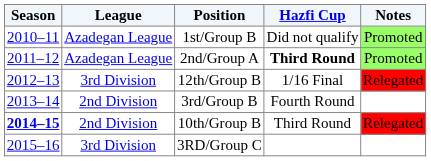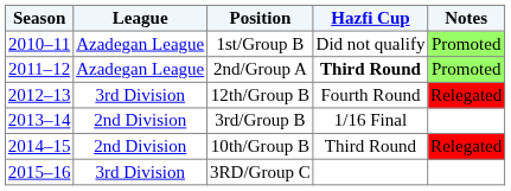12th/Group B | Hazfi Cup: 1/16 Final -> Fourth Round
3rd/Group B | Hazfi Cup: Fourth Round -> 1/16 Final
10th/Group B | Season: bold -> normal
